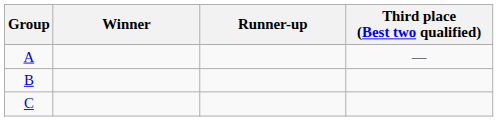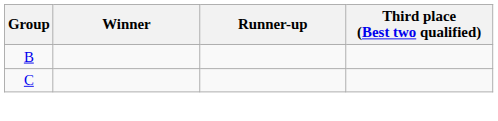- row: A | —
